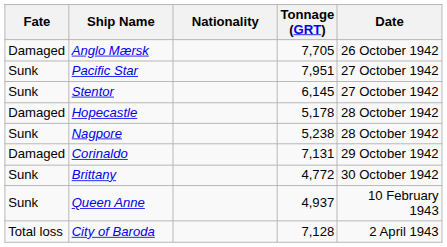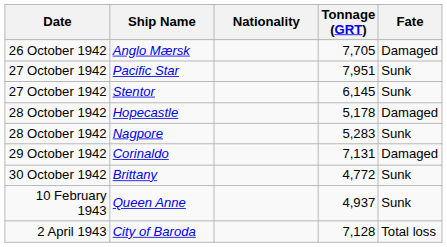columns swapped: Date <-> Fate
Nagpore | Tonnage (GRT): 5,238 -> 5,283
